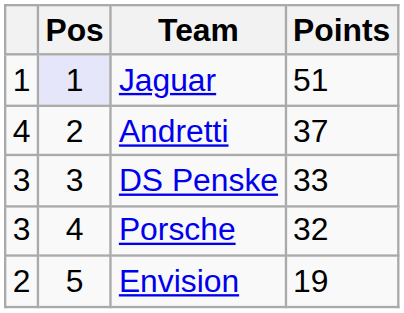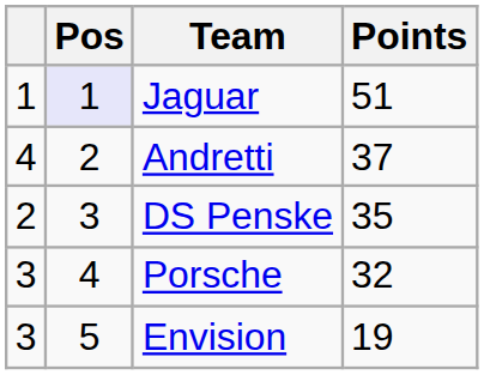DS Penske | column 1: 3 -> 2
DS Penske | Points: 33 -> 35
Envision | column 1: 2 -> 3
